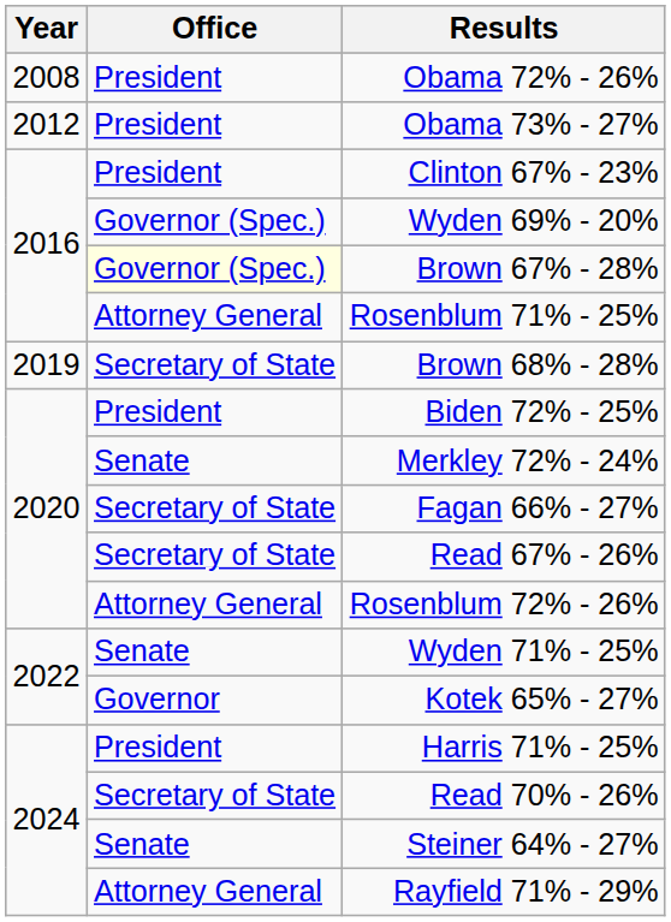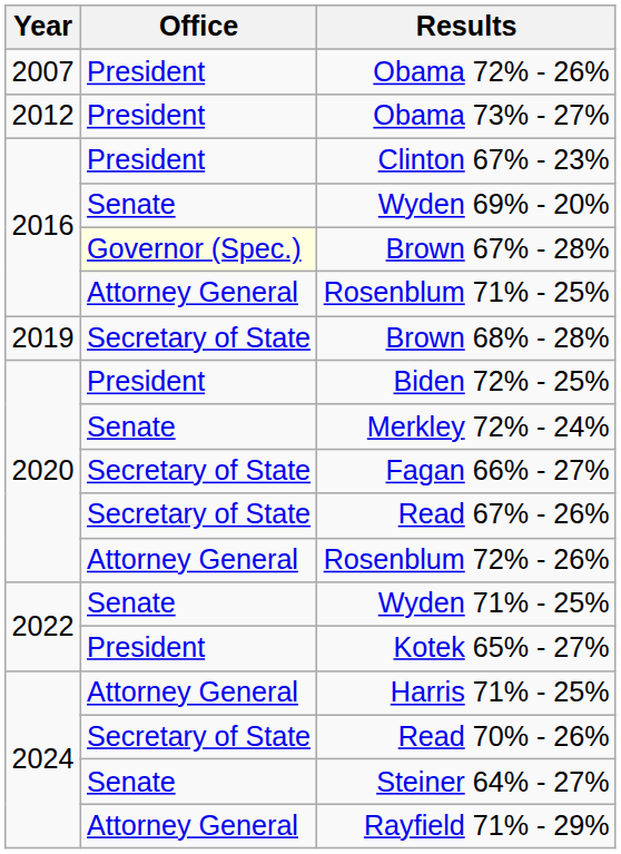Obama 72% - 26% | Year: 2008 -> 2007
Wyden 69% - 20% | Office: Governor (Spec.) -> Senate
Kotek 65% - 27% | Office: Governor -> President
Harris 71% - 25% | Office: President -> Attorney General
